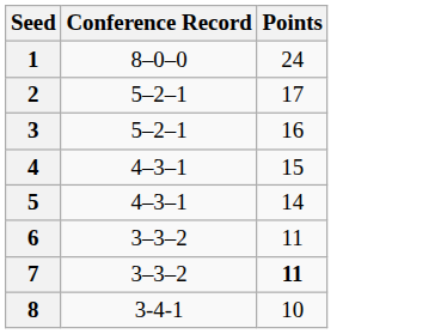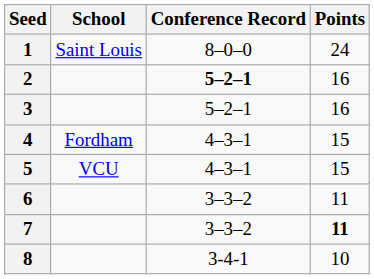+ column: School | Saint Louis | Fordham | VCU
2 | Conference Record: normal -> bold
2 | Points: 17 -> 16
5 | Points: 14 -> 15
